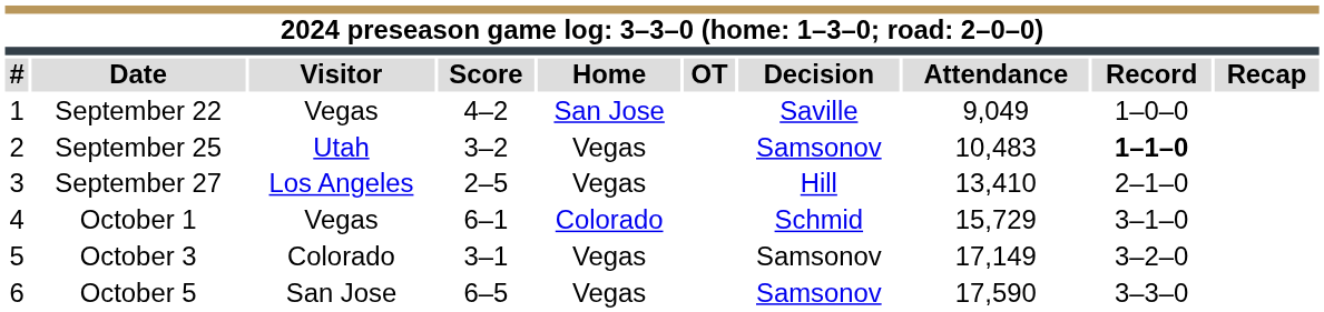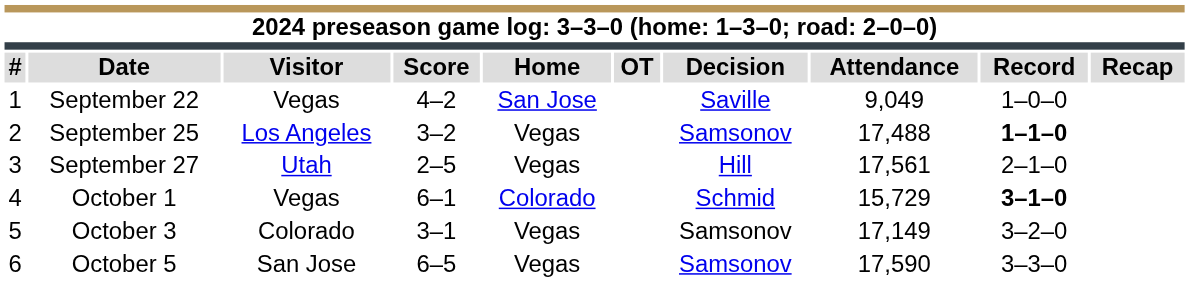September 25 | Visitor: Utah -> Los Angeles
September 25 | Attendance: 10,483 -> 17,488
September 27 | Visitor: Los Angeles -> Utah
September 27 | Attendance: 13,410 -> 17,561
October 1 | Record: normal -> bold
